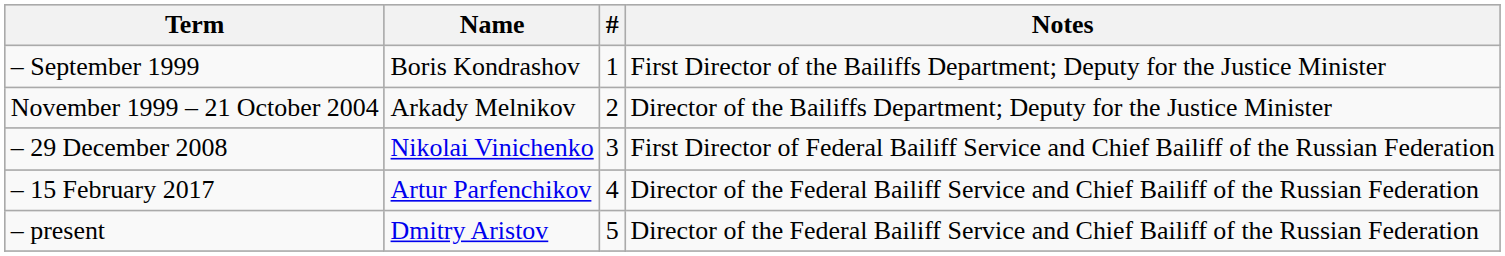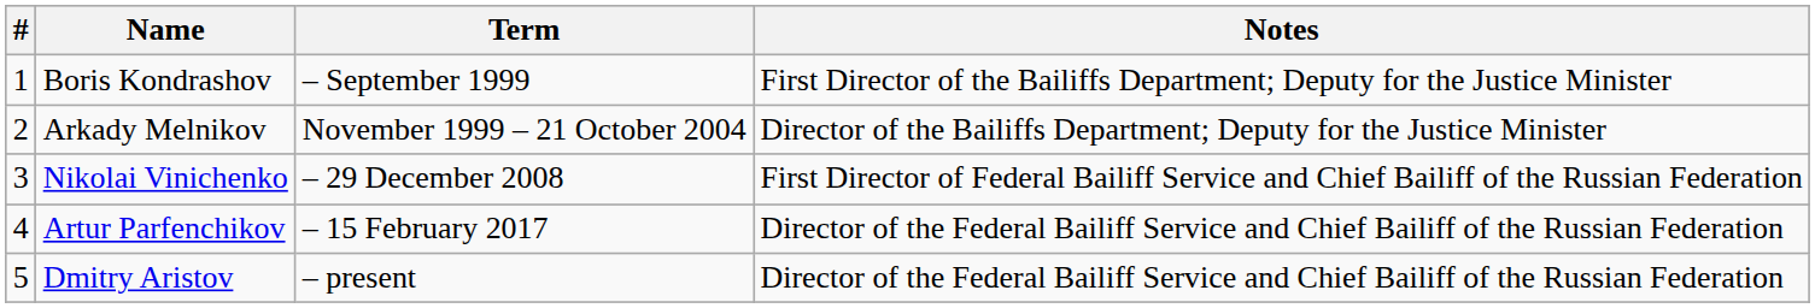columns swapped: # <-> Term
